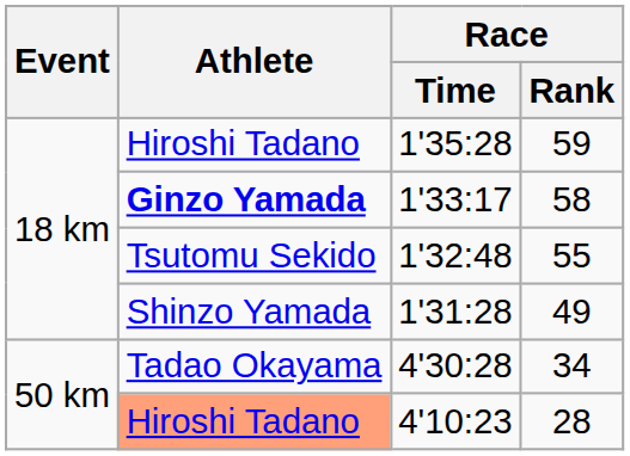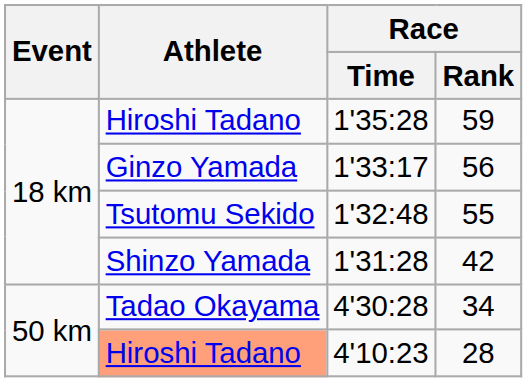1'33:17 | Athlete: bold -> normal
1'33:17 | Race / Rank: 58 -> 56
1'31:28 | Race / Rank: 49 -> 42
